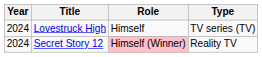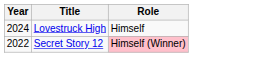- column: Type | TV series (TV) | Reality TV
Secret Story 12 | Year: 2024 -> 2022
